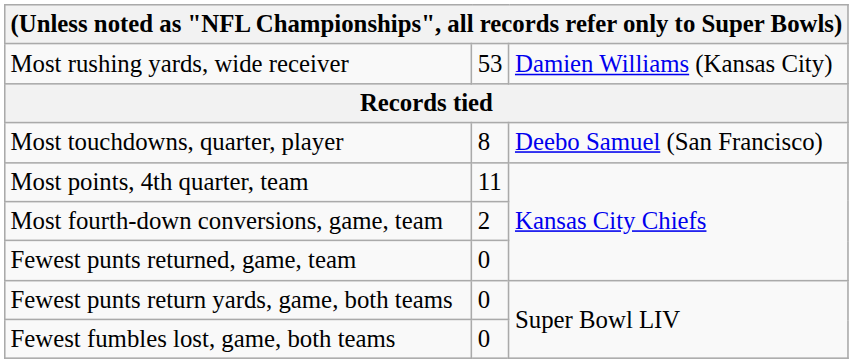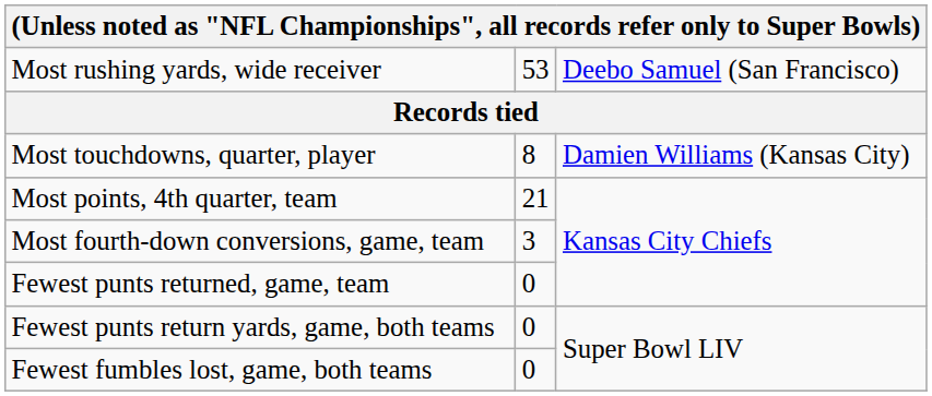Most rushing yards, wide receiver | column 3: Damien Williams (Kansas City) -> Deebo Samuel (San Francisco)
Most touchdowns, quarter, player | column 3: Deebo Samuel (San Francisco) -> Damien Williams (Kansas City)
Most points, 4th quarter, team | column 2: 11 -> 21
Most fourth-down conversions, game, team | column 2: 2 -> 3
